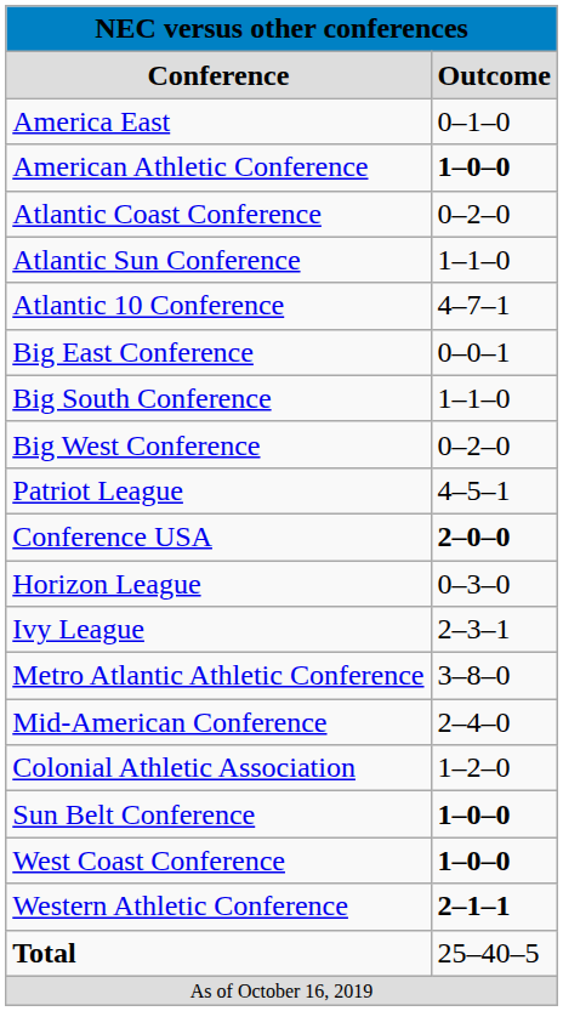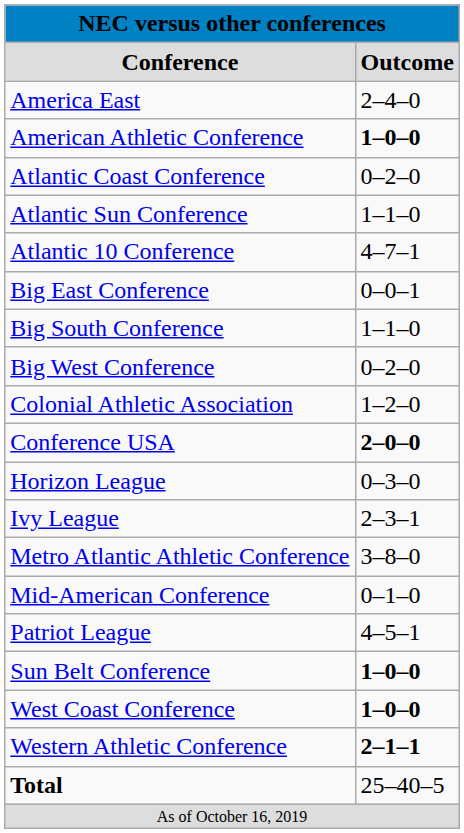America East | column 2: 0–1–0 -> 2–4–0
rows swapped: Colonial Athletic Association <-> Patriot League
Mid-American Conference | column 2: 2–4–0 -> 0–1–0
